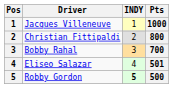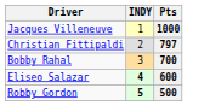- column: Pos | 1 | 2 | 3 | 4 | 5
Christian Fittipaldi | Pts: 800 -> 797
Eliseo Salazar | INDY: normal -> bold
Eliseo Salazar | Pts: 501 -> 600
